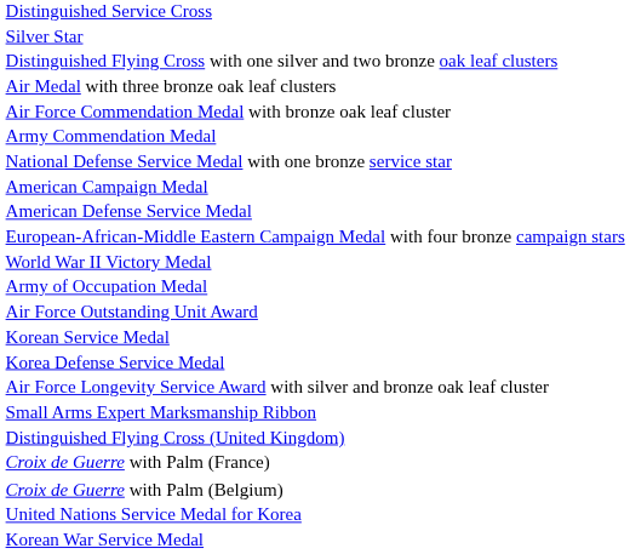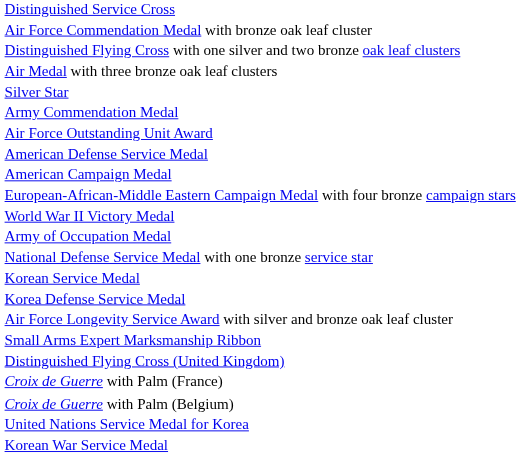rows swapped: Silver Star <-> Air Force Commendation Medal with bronze oak leaf cluster
rows swapped: Air Force Outstanding Unit Award <-> National Defense Service Medal with one bronze service star
rows swapped: American Defense Service Medal <-> American Campaign Medal
